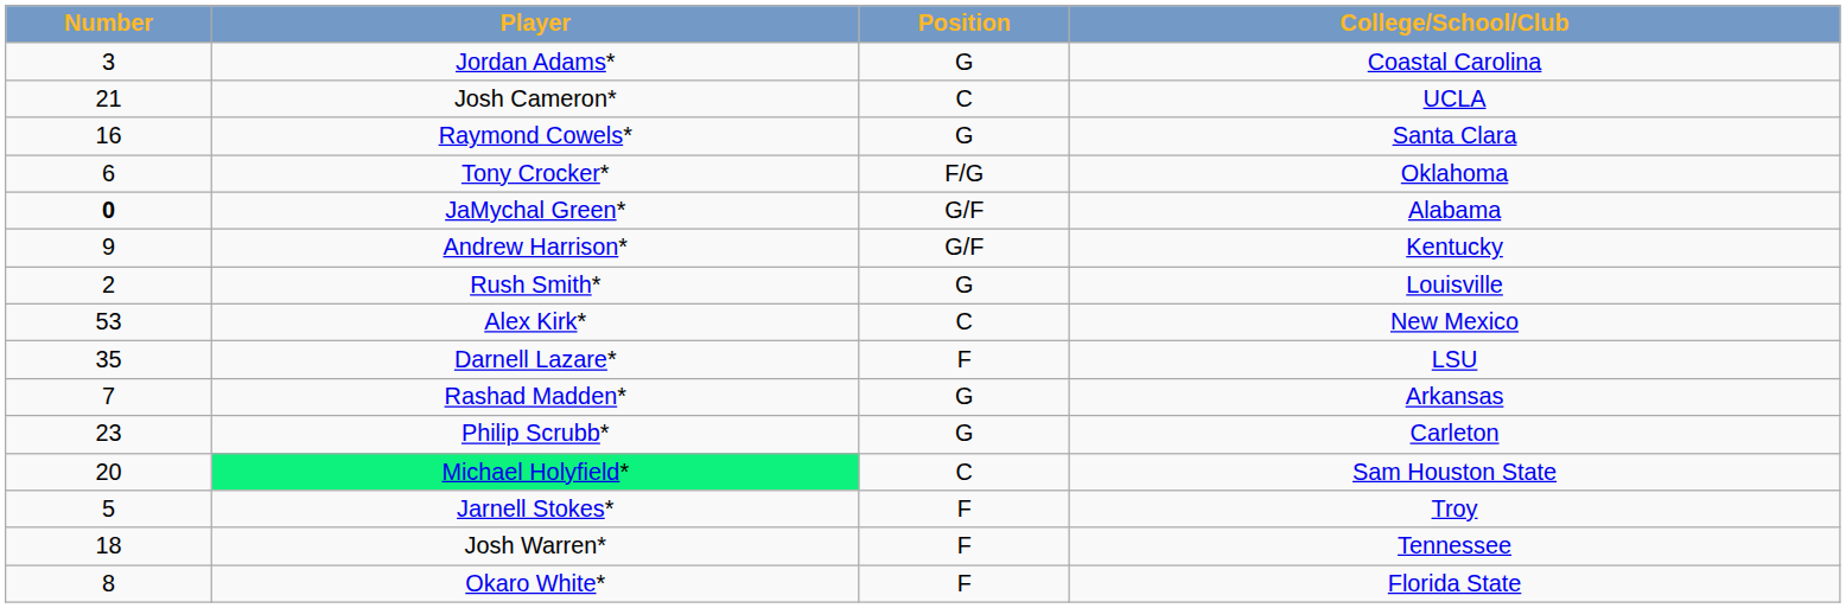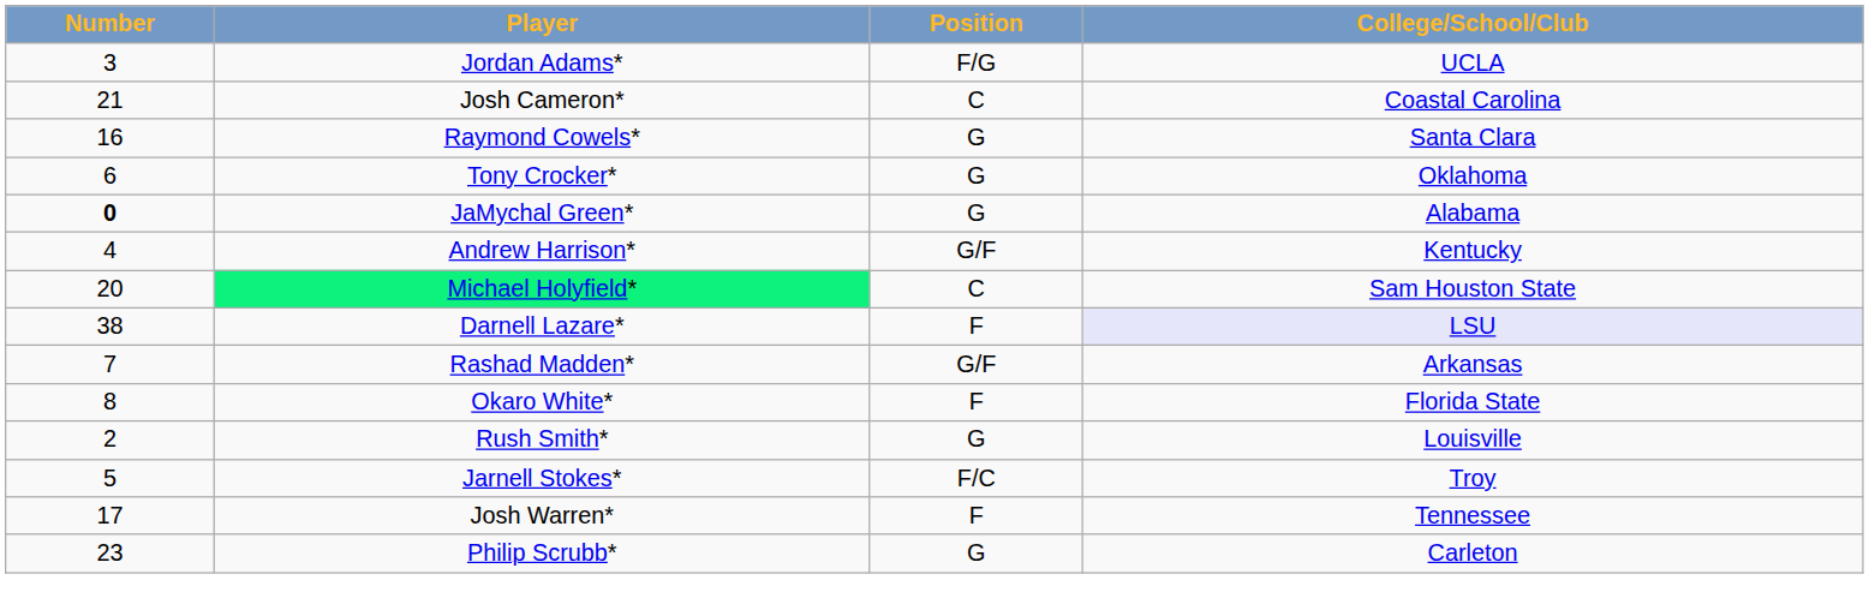Jordan Adams* | Position: G -> F/G
Jordan Adams* | College/School/Club: Coastal Carolina -> UCLA
Josh Cameron* | College/School/Club: UCLA -> Coastal Carolina
Tony Crocker* | Position: F/G -> G
JaMychal Green* | Position: G/F -> G
Andrew Harrison* | Number: 9 -> 4
rows swapped: Michael Holyfield* <-> Rush Smith*
- row: 53 | Alex Kirk* | C | New Mexico
Darnell Lazare* | Number: 35 -> 38
Darnell Lazare* | College/School/Club: no background -> lavender background
Rashad Madden* | Position: G -> G/F
rows swapped: Philip Scrubb* <-> Okaro White*
Jarnell Stokes* | Position: F -> F/C
Josh Warren* | Number: 18 -> 17
